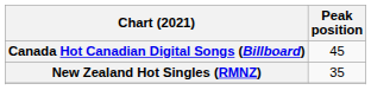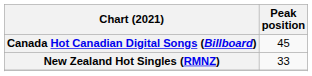New Zealand Hot Singles (RMNZ) | Peak position: 35 -> 33
